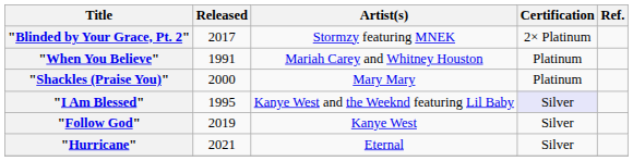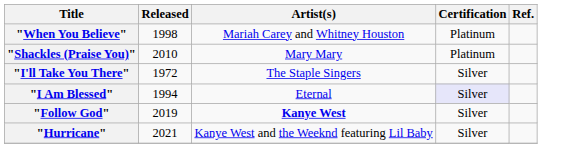- row: "Blinded by Your Grace, Pt. 2" | 2017 | Stormzy featuring MNEK | 2× Platinum
"When You Believe" | Released: 1991 -> 1998
"Shackles (Praise You)" | Released: 2000 -> 2010
+ row: "I'll Take You There" | 1972 | The Staple Singers | Silver
"I Am Blessed" | Released: 1995 -> 1994
"I Am Blessed" | Artist(s): Kanye West and the Weeknd featuring Lil Baby -> Eternal
"Follow God" | Artist(s): normal -> bold
"Hurricane" | Artist(s): Eternal -> Kanye West and the Weeknd featuring Lil Baby
